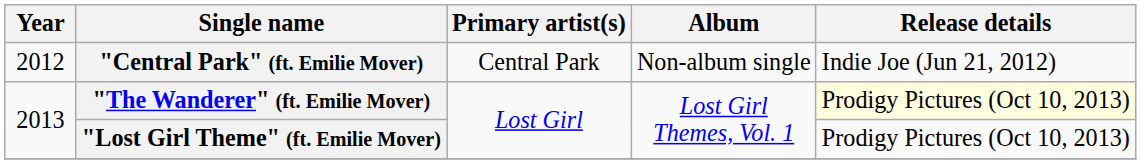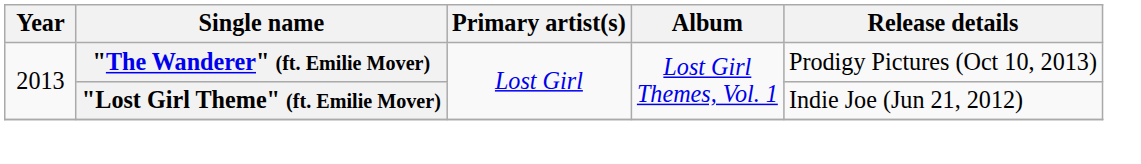- row: 2012 | "Central Park" (ft. Emilie Mover) | Central Park | Non-album single | Indie Joe (Jun 21, 2012)
"The Wanderer" (ft. Emilie Mover) | Release details: lightyellow background -> no background
"Lost Girl Theme" (ft. Emilie Mover) | Release details: Prodigy Pictures (Oct 10, 2013) -> Indie Joe (Jun 21, 2012)
